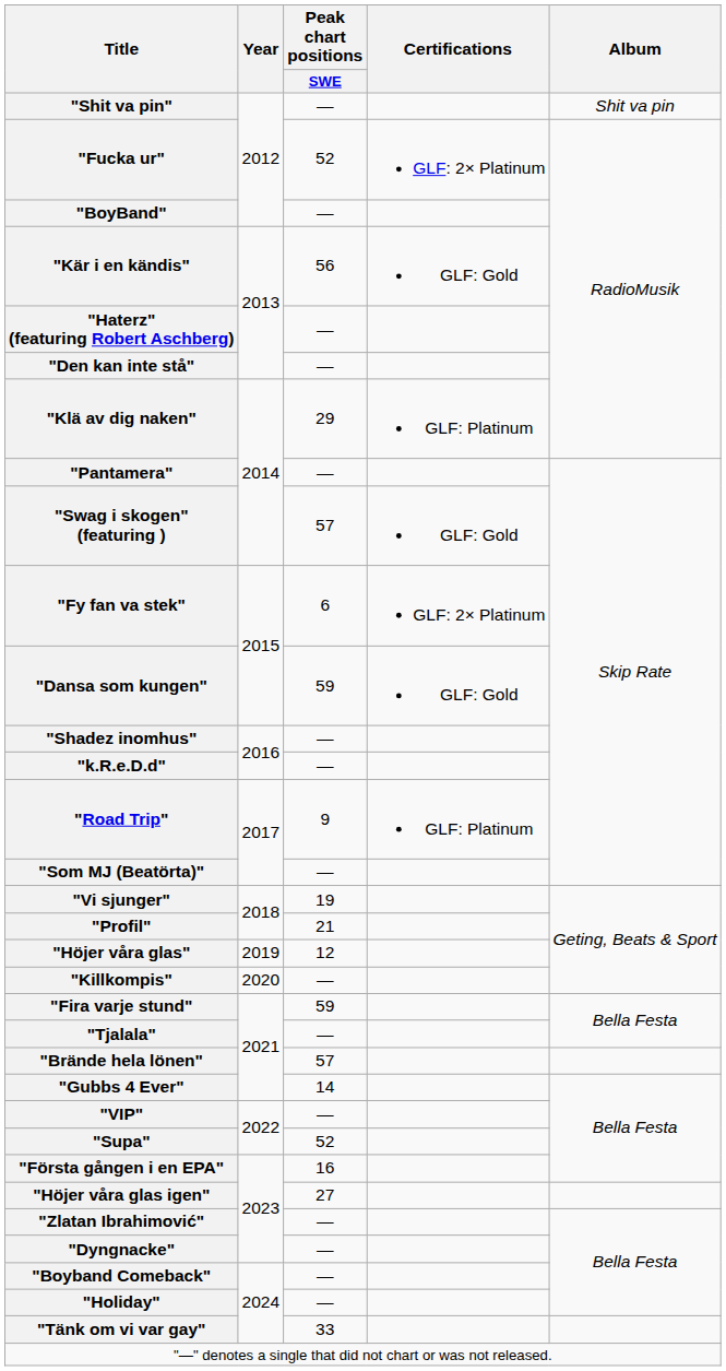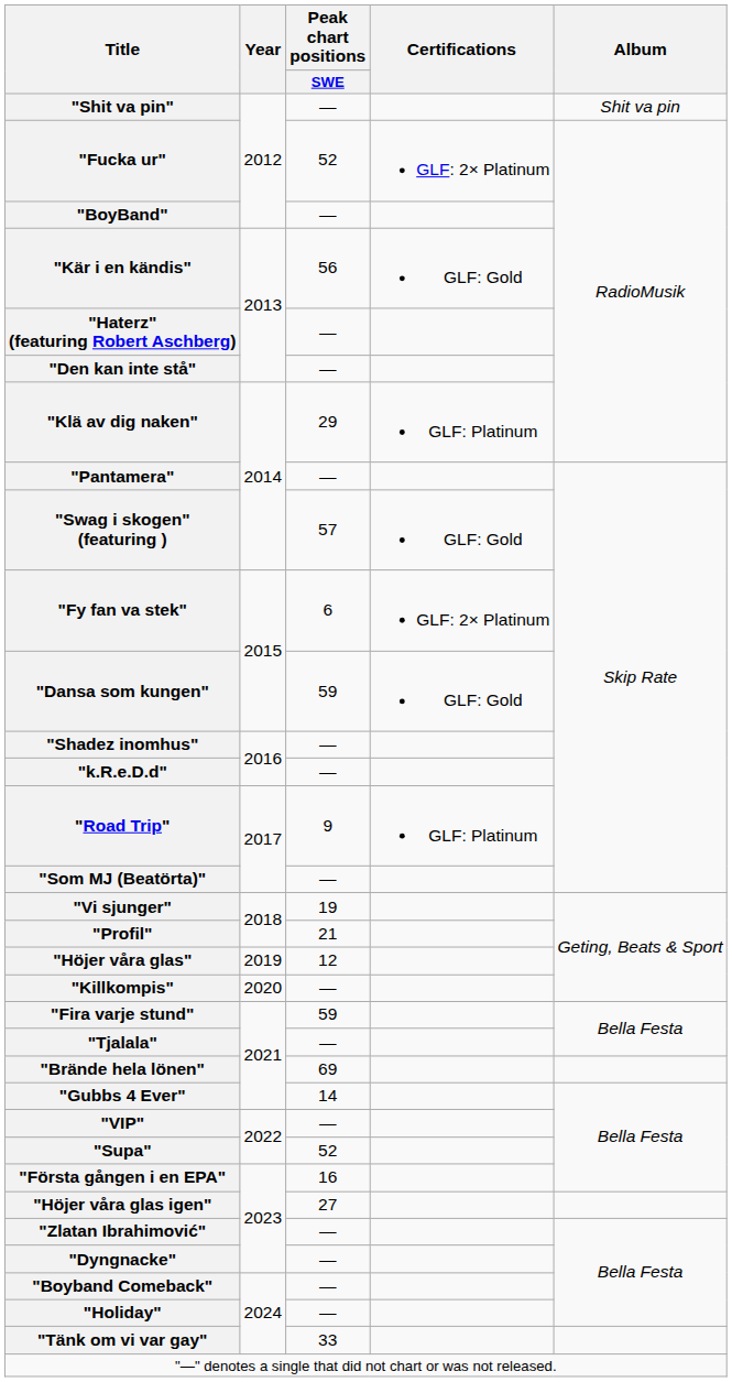"Brände hela lönen" | Peak chart positions / SWE: 57 -> 69
